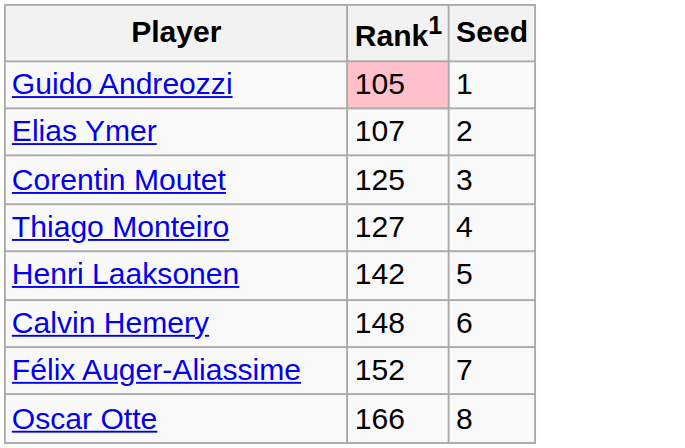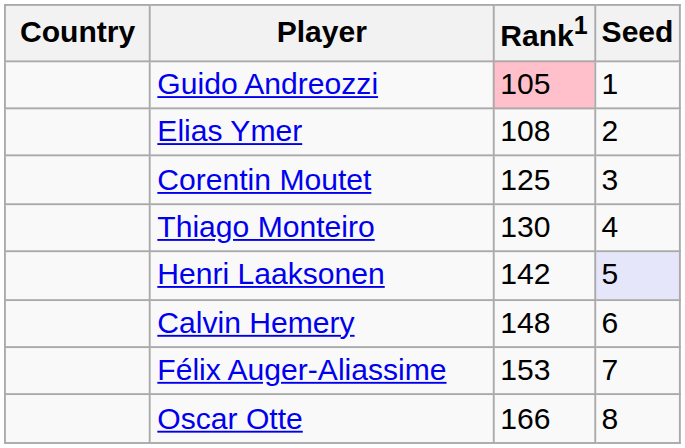+ column: Country
Elias Ymer | Rank1: 107 -> 108
Thiago Monteiro | Rank1: 127 -> 130
Henri Laaksonen | Seed: no background -> lavender background
Félix Auger-Aliassime | Rank1: 152 -> 153
